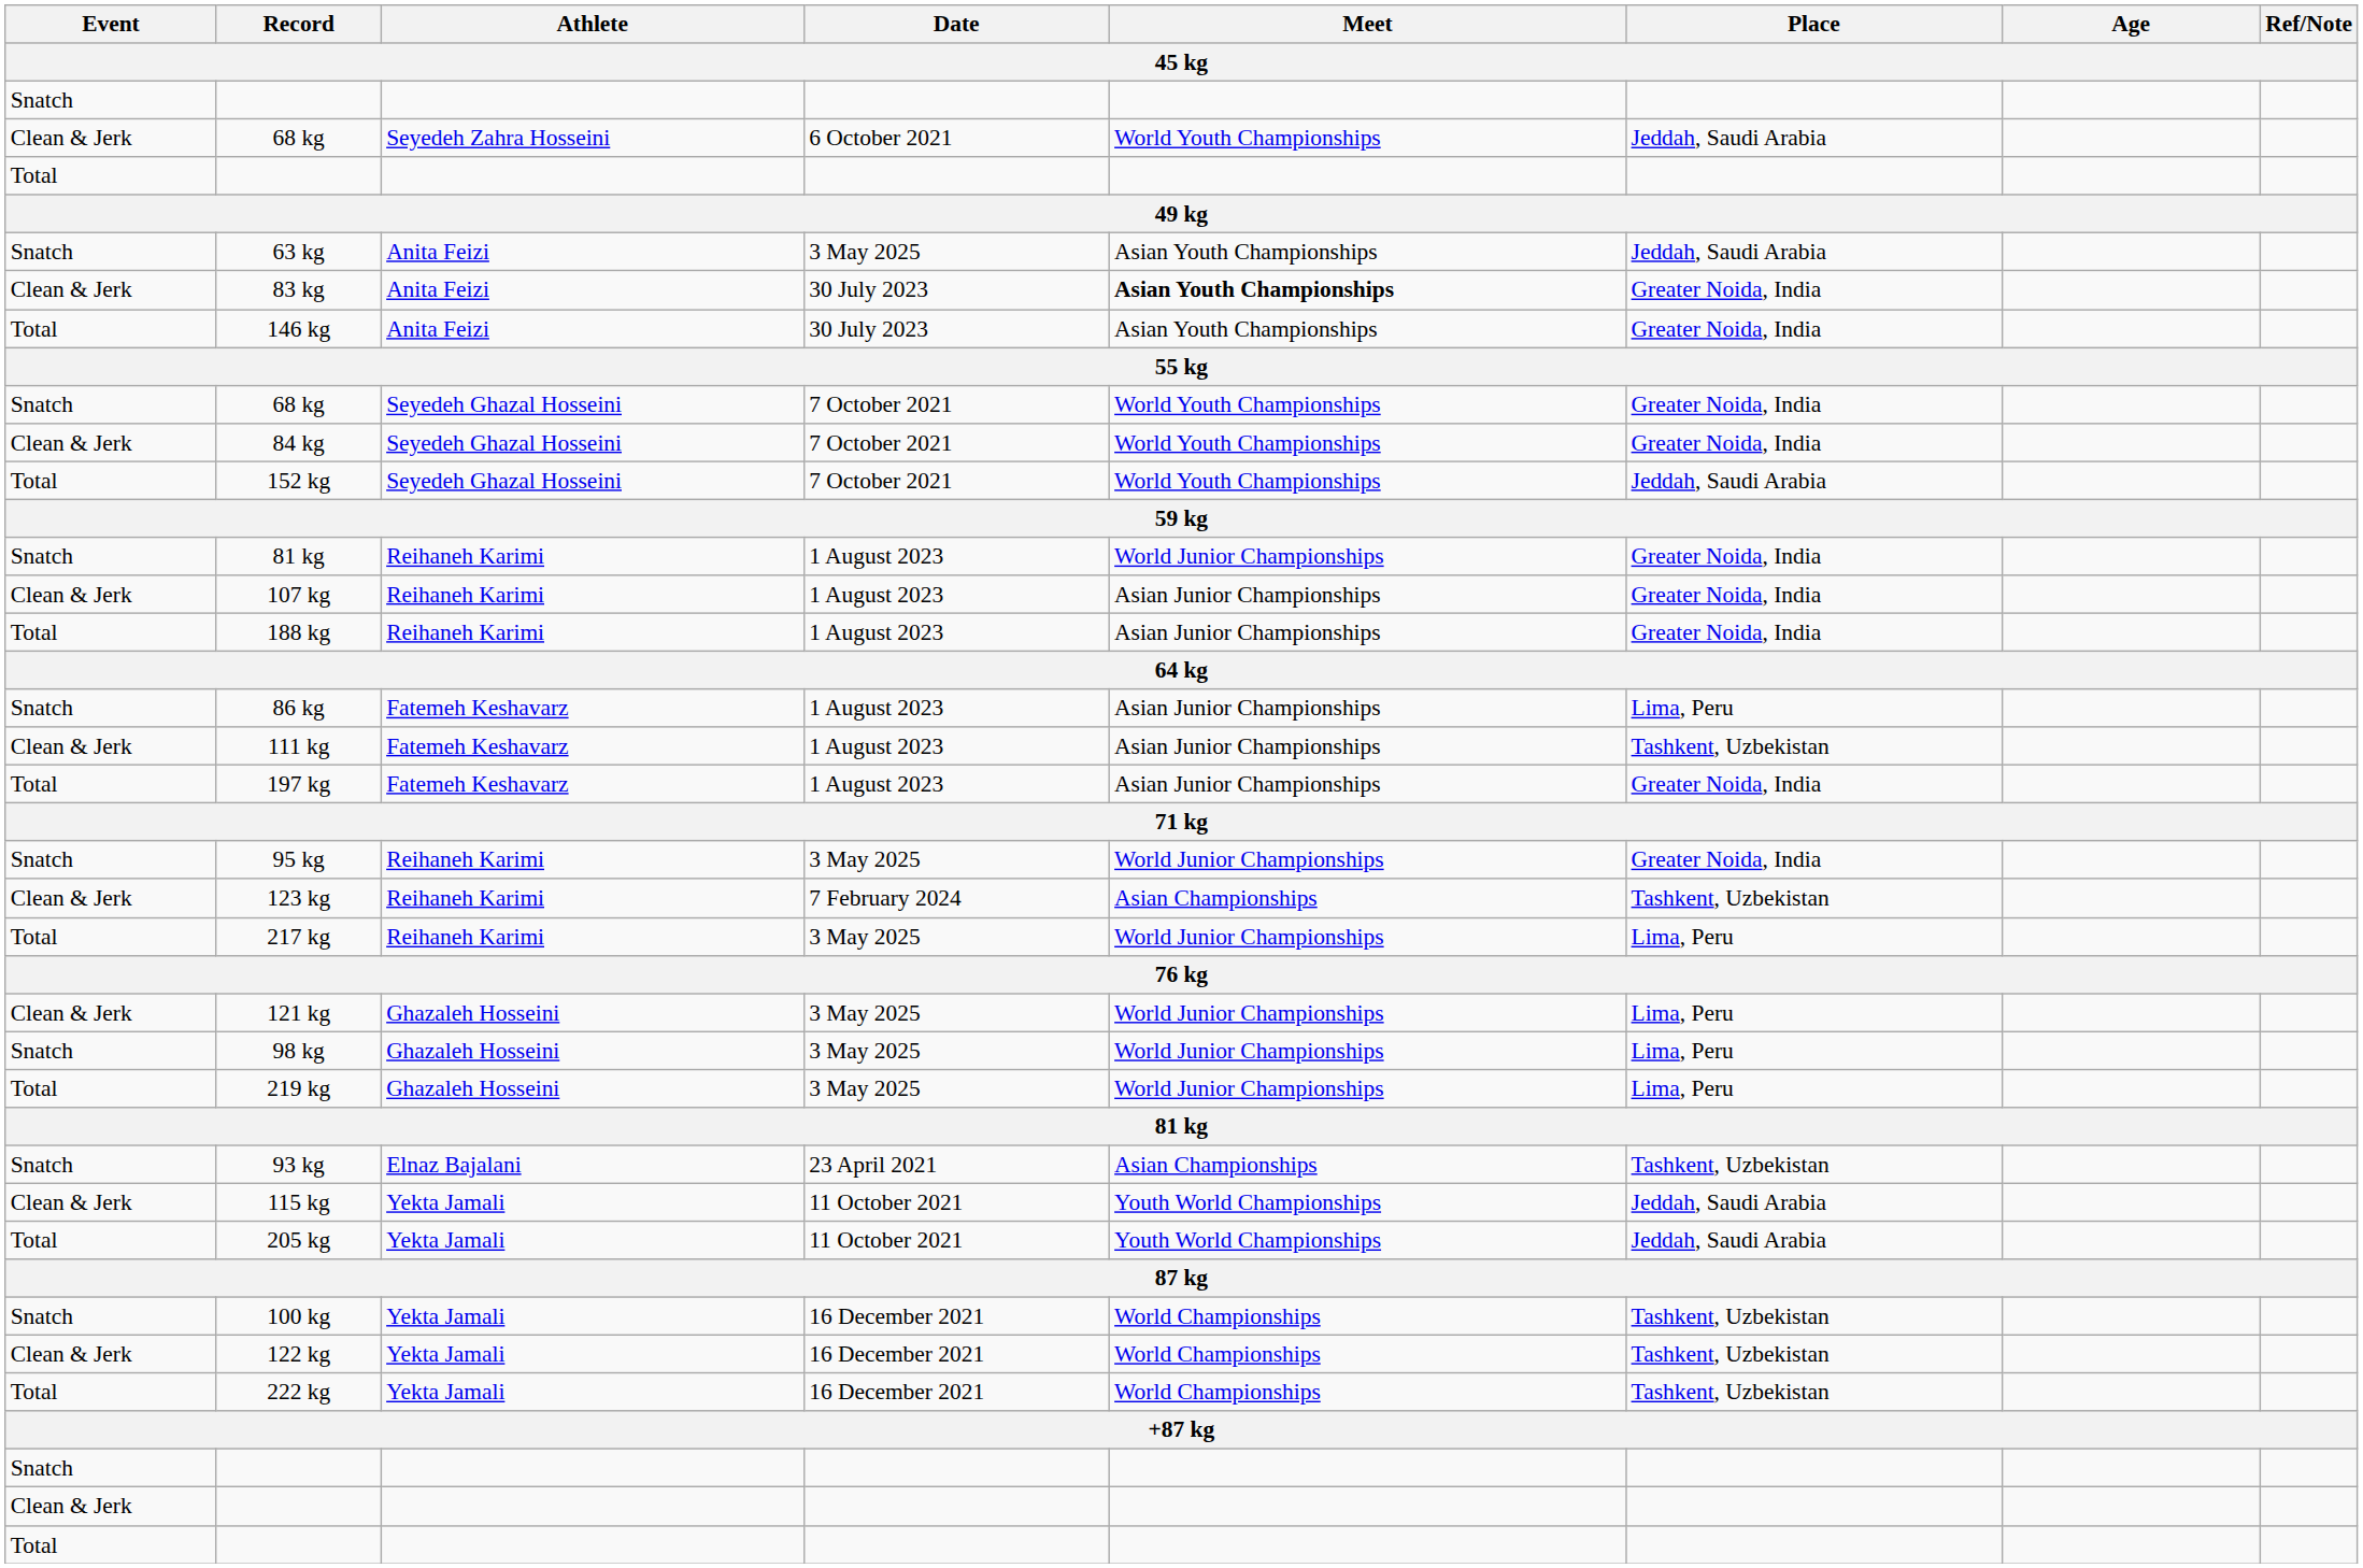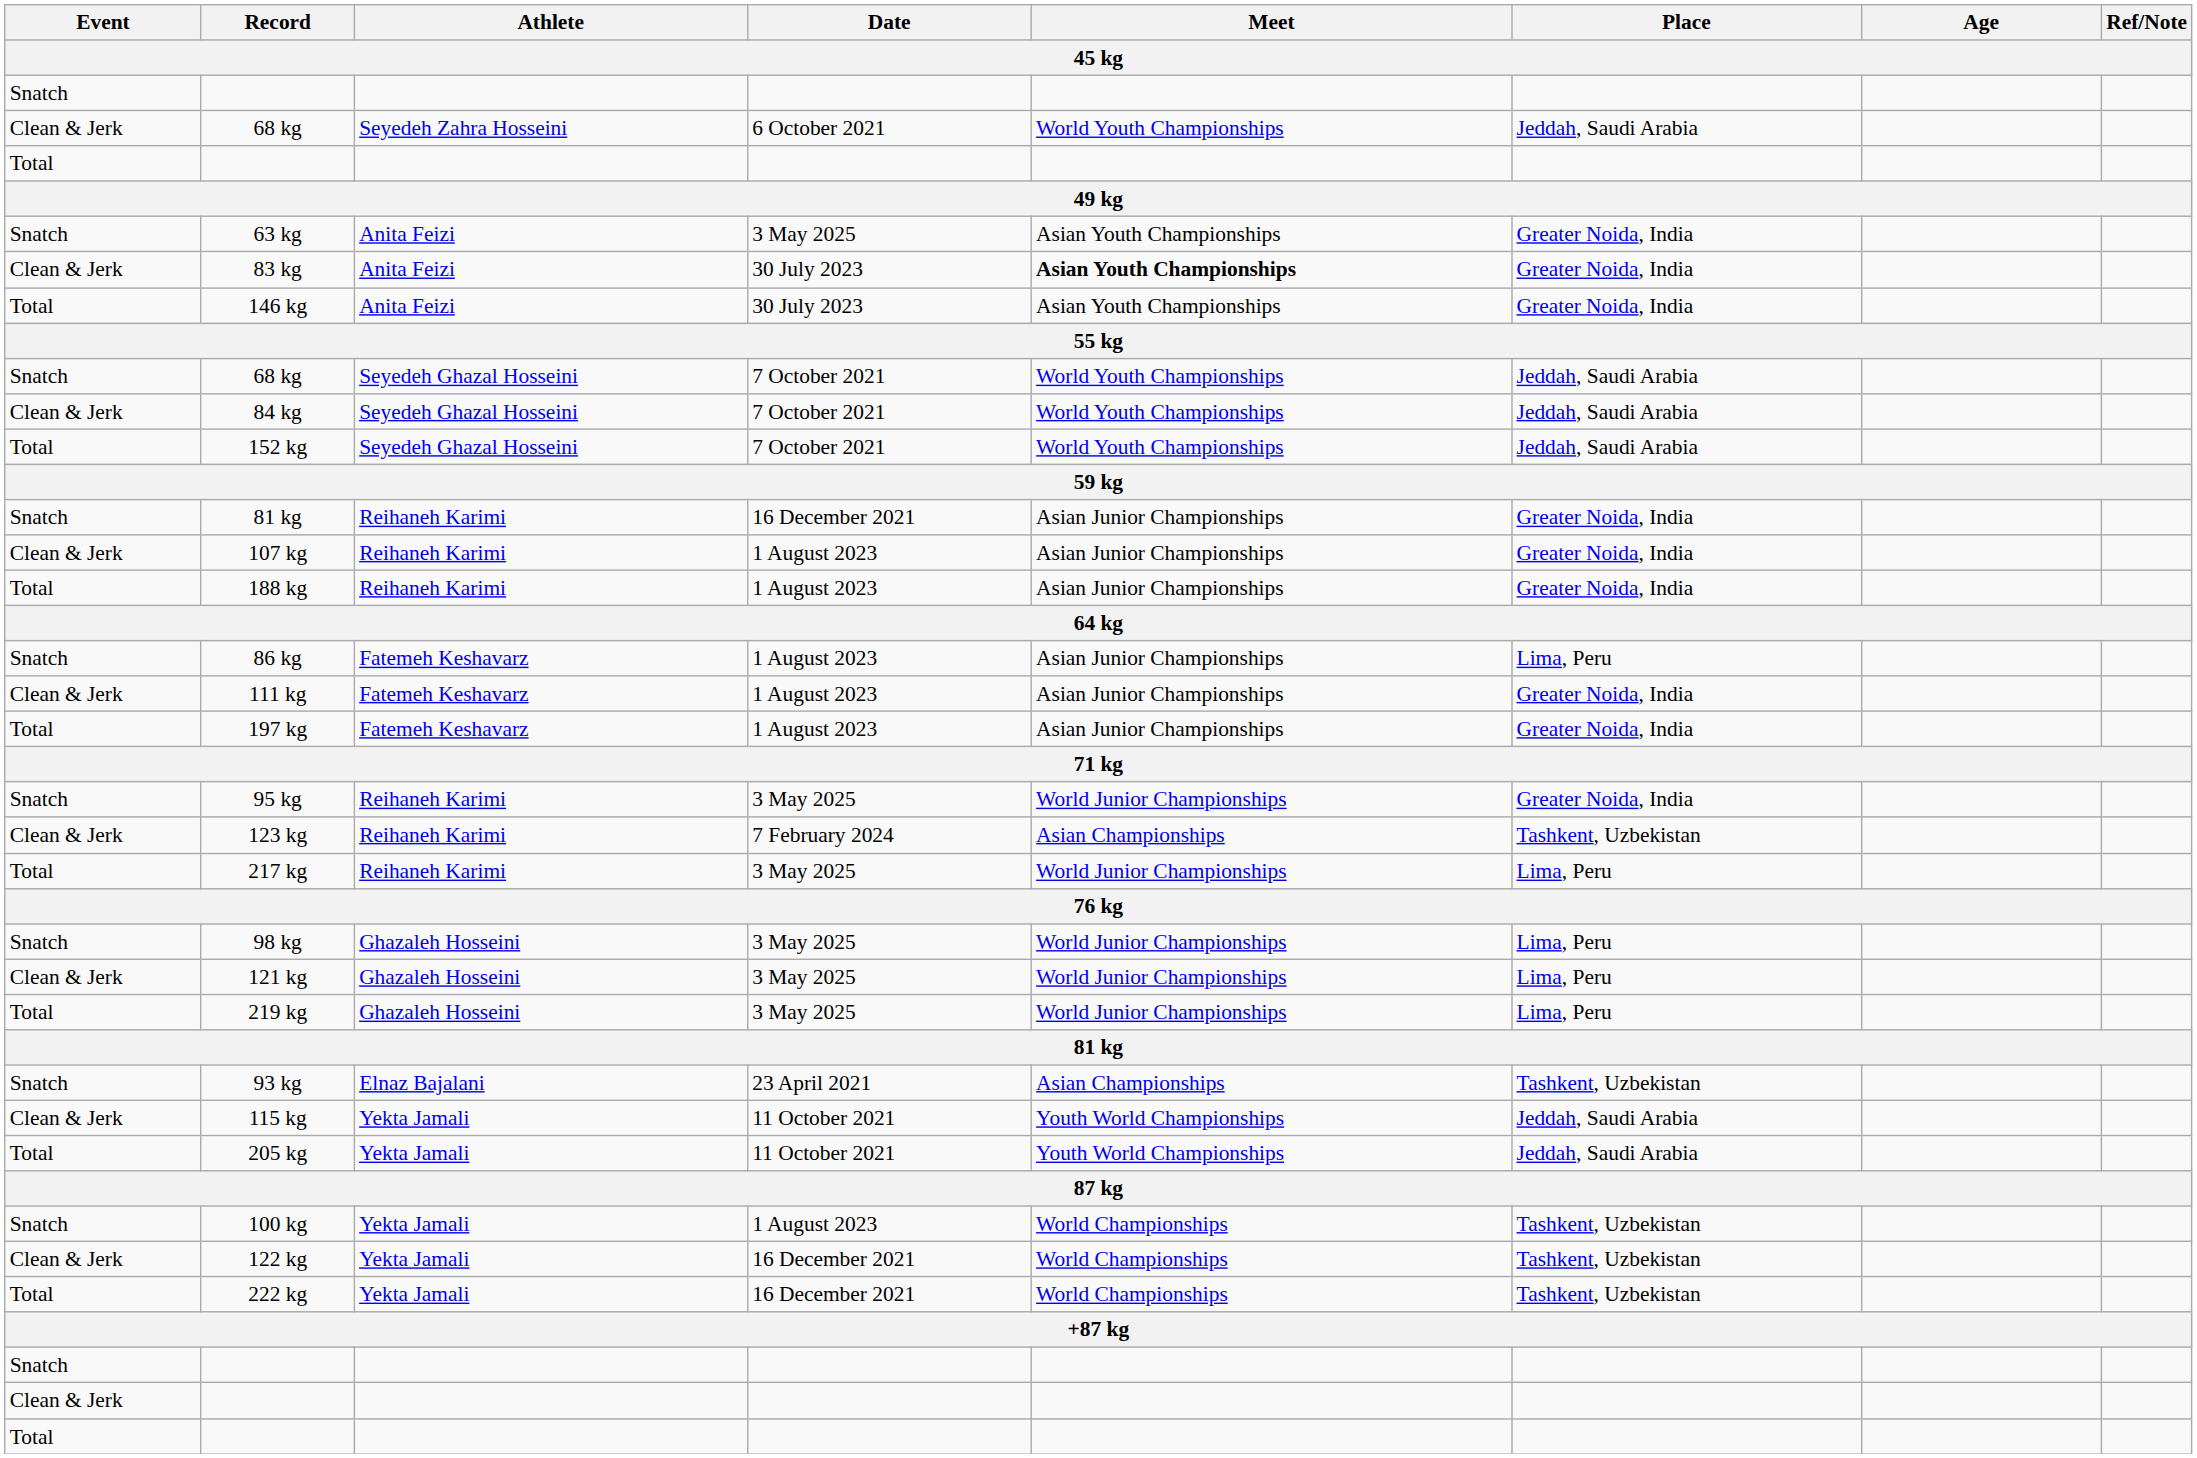63 kg | Place: Jeddah, Saudi Arabia -> Greater Noida, India
Snatch / 68 kg | Place: Greater Noida, India -> Jeddah, Saudi Arabia
84 kg | Place: Greater Noida, India -> Jeddah, Saudi Arabia
Snatch / 81 kg | Date: 1 August 2023 -> 16 December 2021
Snatch / 81 kg | Meet: World Junior Championships -> Asian Junior Championships
111 kg | Place: Tashkent, Uzbekistan -> Greater Noida, India
rows swapped: 98 kg <-> 121 kg
100 kg | Date: 16 December 2021 -> 1 August 2023
